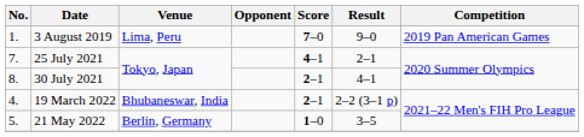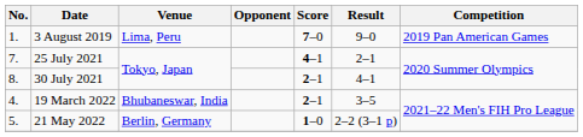19 March 2022 | Result: 2–2 (3–1 p) -> 3–5
21 May 2022 | Result: 3–5 -> 2–2 (3–1 p)
